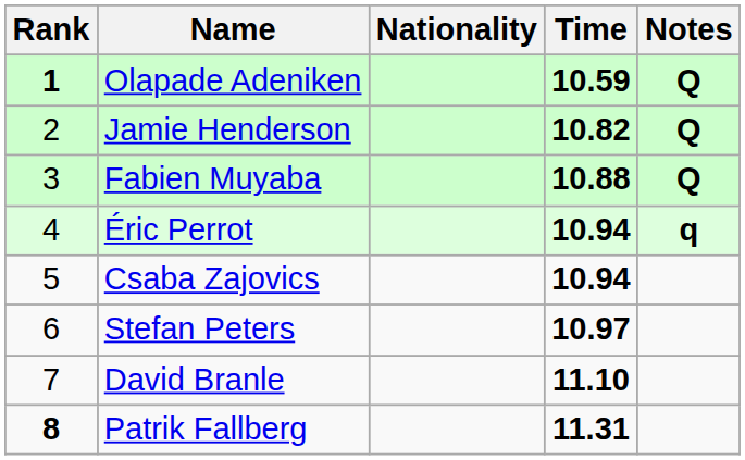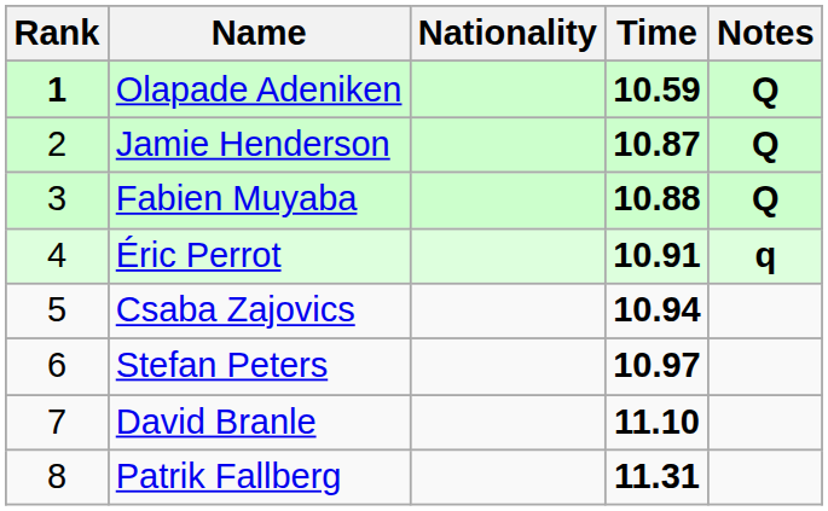Jamie Henderson | Time: 10.82 -> 10.87
Éric Perrot | Time: 10.94 -> 10.91
Patrik Fallberg | Rank: bold -> normal
